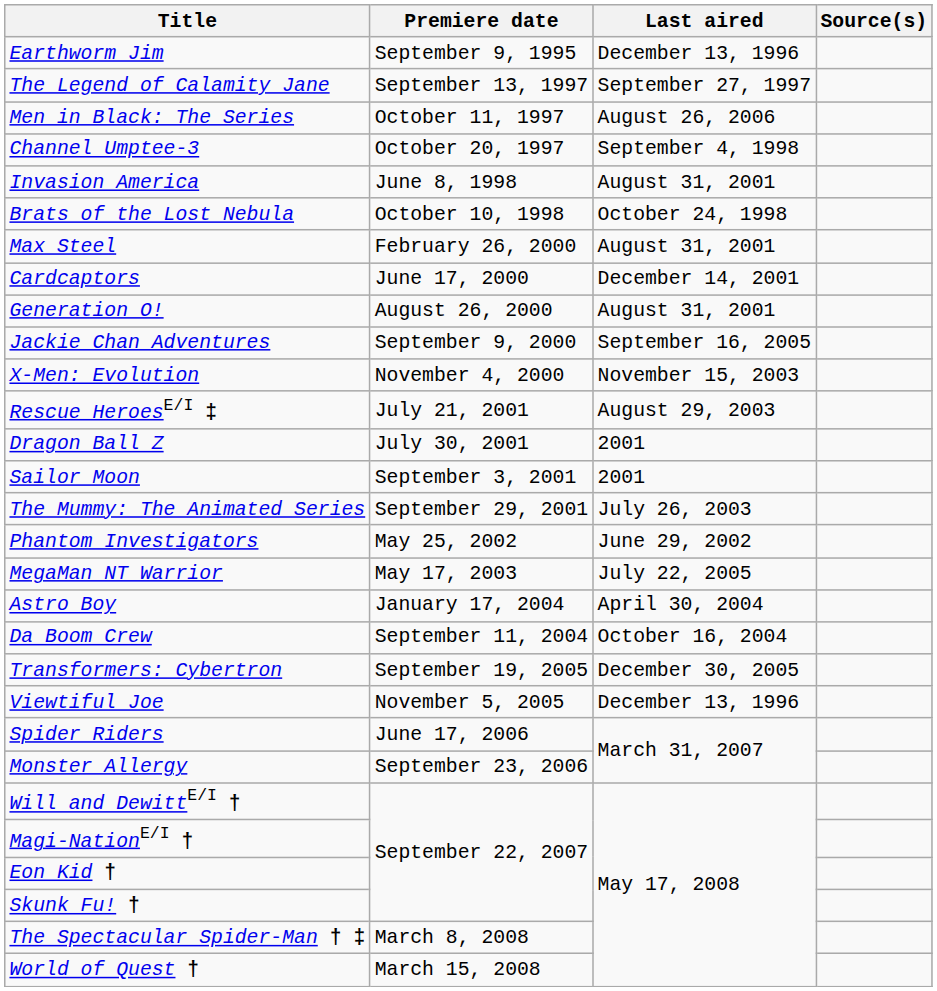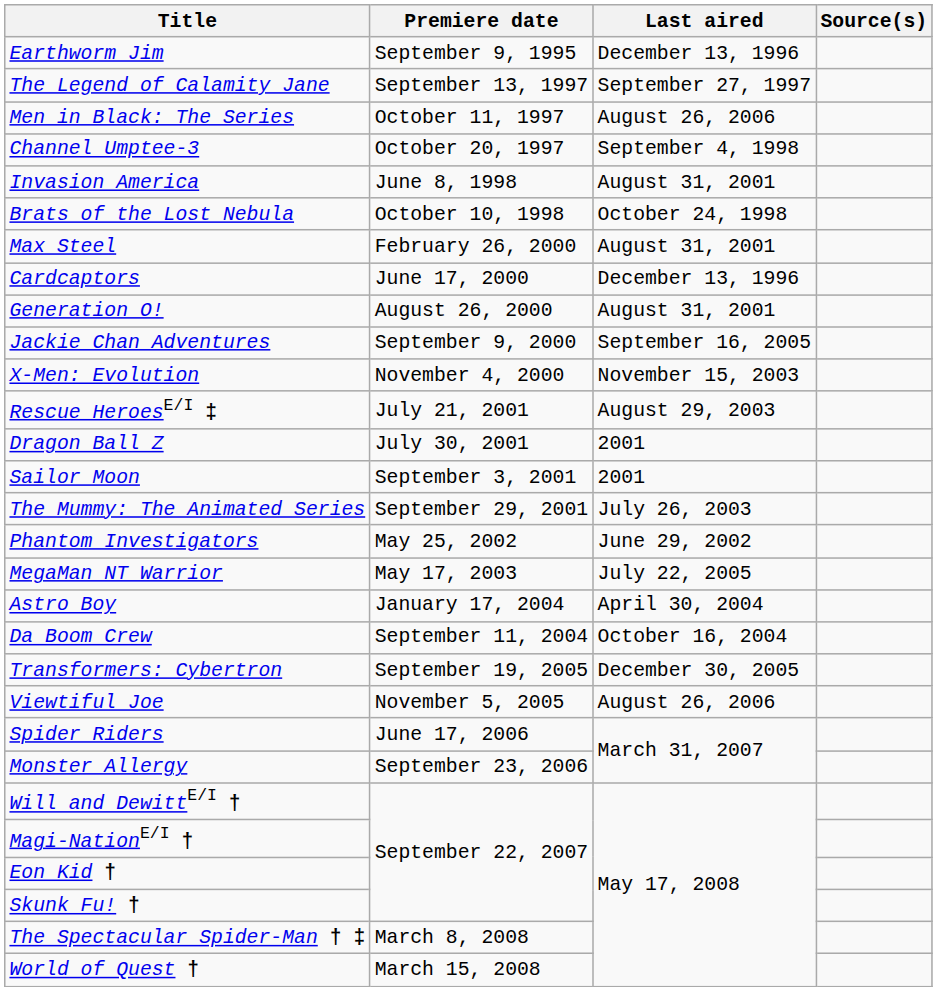Cardcaptors | Last aired: December 14, 2001 -> December 13, 1996
Viewtiful Joe | Last aired: December 13, 1996 -> August 26, 2006
